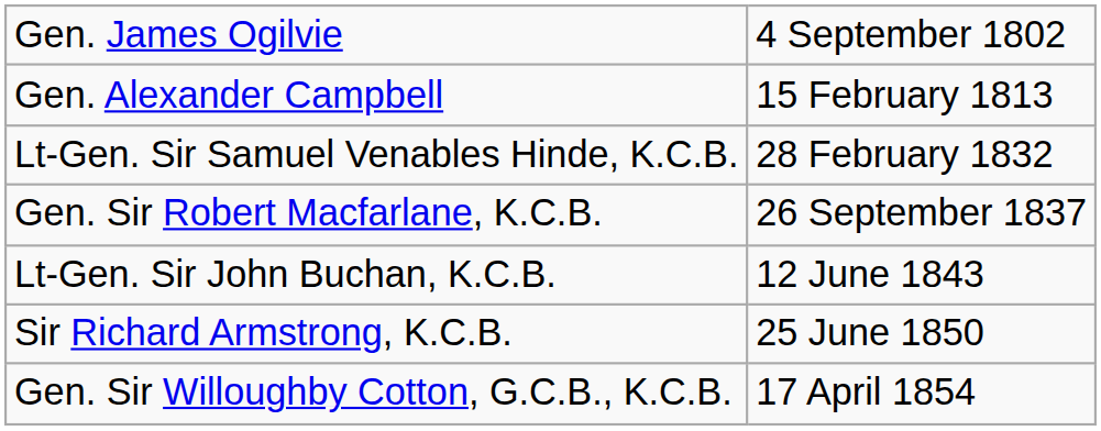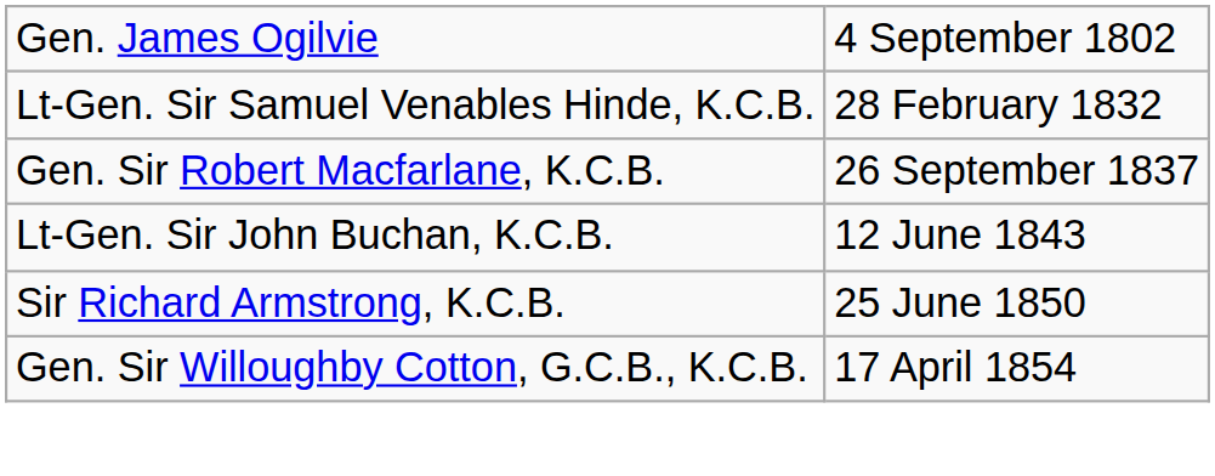- row: Gen. Alexander Campbell | 15 February 1813
